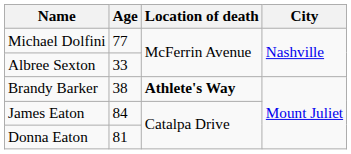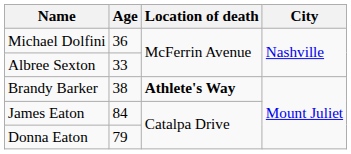Michael Dolfini | Age: 77 -> 36
Donna Eaton | Age: 81 -> 79
